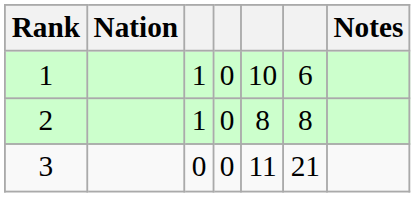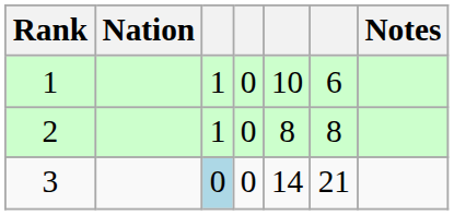3 | column 3: no background -> lightblue background
3 | column 5: 11 -> 14
